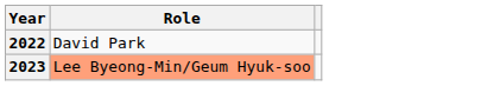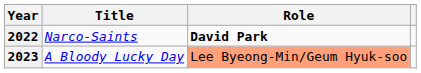+ column: Title | Narco-Saints | A Bloody Lucky Day
2022 | Role: normal -> bold
